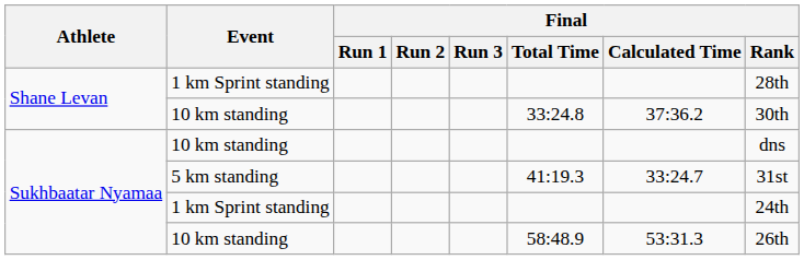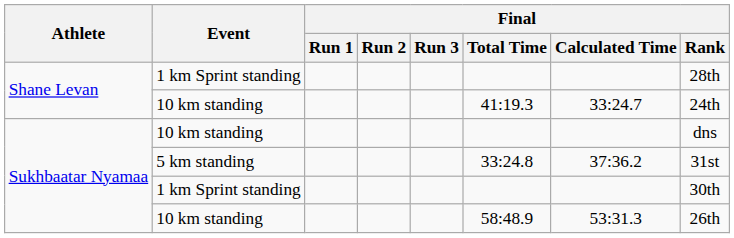Shane Levan / 10 km standing | Final / Total Time: 33:24.8 -> 41:19.3
Shane Levan / 10 km standing | Final / Calculated Time: 37:36.2 -> 33:24.7
Shane Levan / 10 km standing | Final / Rank: 30th -> 24th
5 km standing | Final / Total Time: 41:19.3 -> 33:24.8
5 km standing | Final / Calculated Time: 33:24.7 -> 37:36.2
Sukhbaatar Nyamaa / 1 km Sprint standing | Final / Rank: 24th -> 30th
